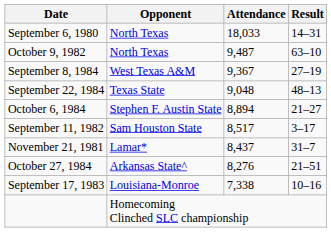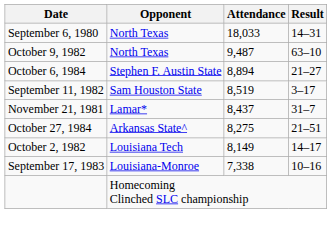- row: September 8, 1984 | West Texas A&M | 9,367 | 27–19
- row: September 22, 1984 | Texas State | 9,048 | 48–13
September 11, 1982 | Attendance: 8,517 -> 8,519
October 27, 1984 | Attendance: 8,276 -> 8,275
+ row: October 2, 1982 | Louisiana Tech | 8,149 | 14–17
